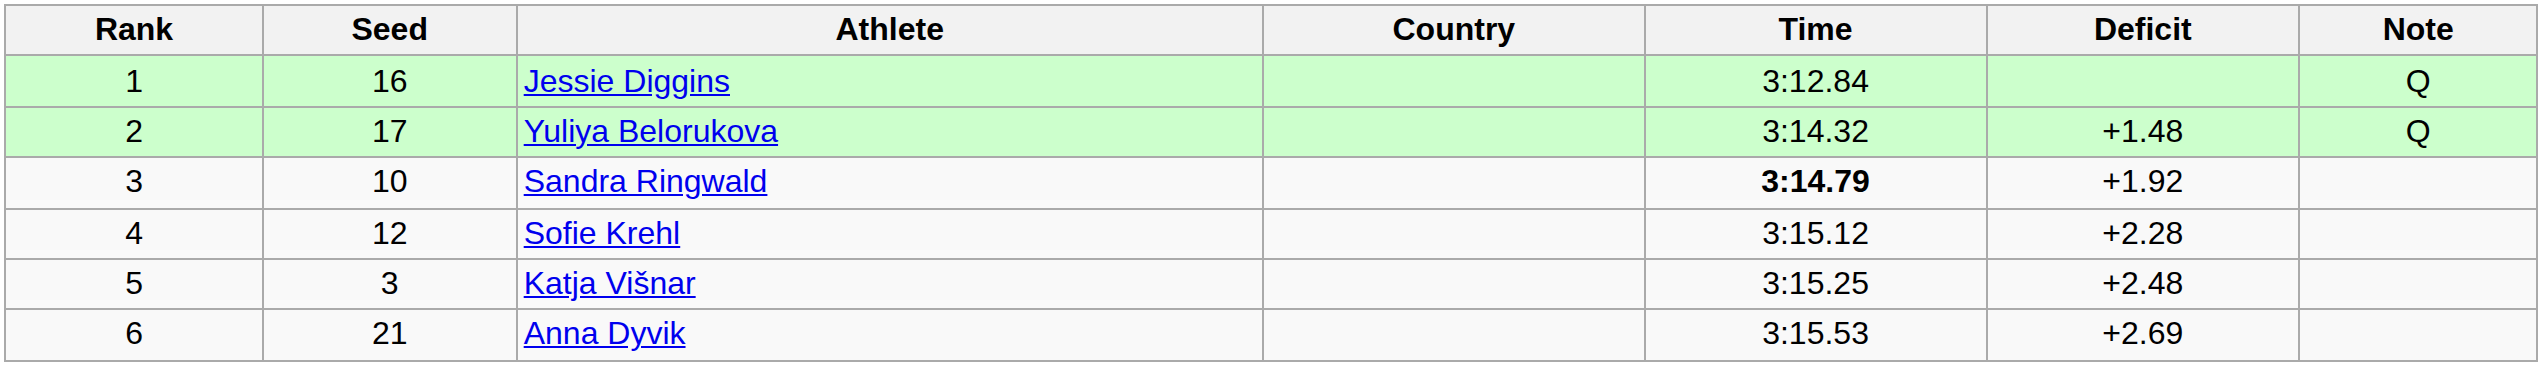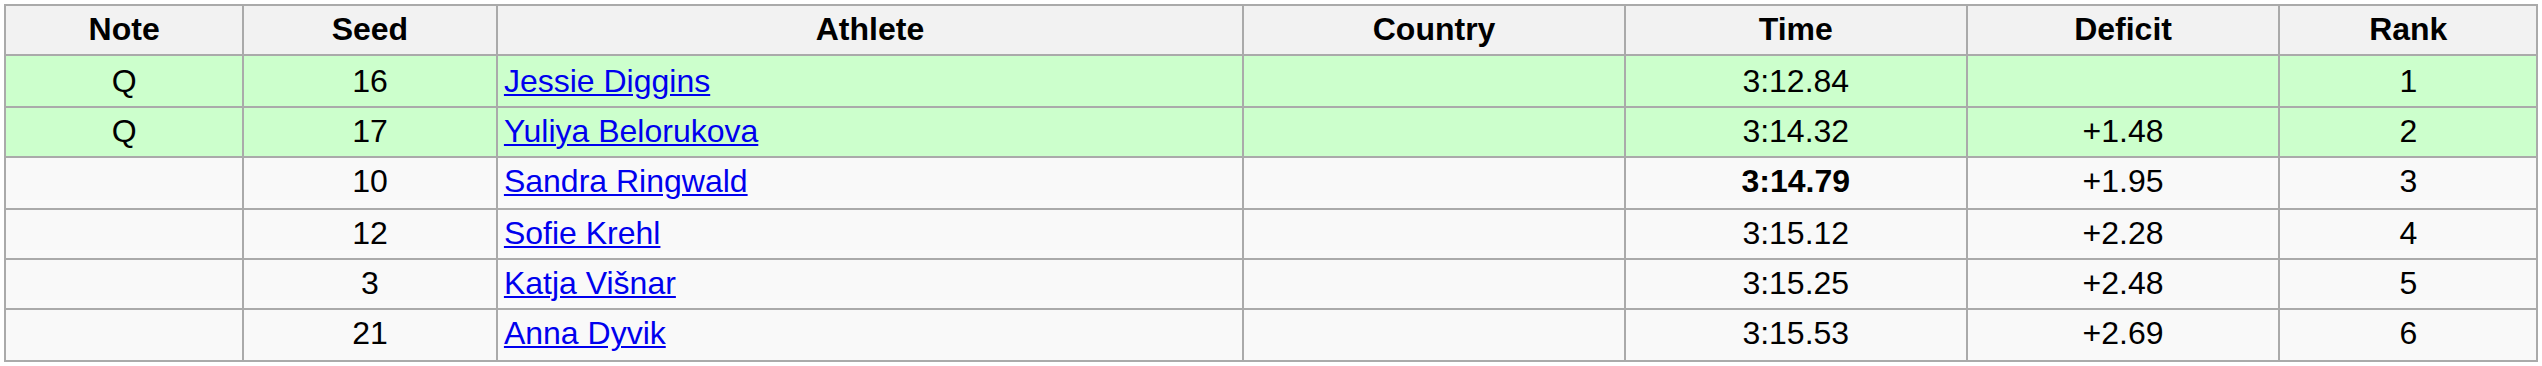columns swapped: Rank <-> Note
Sandra Ringwald | Deficit: +1.92 -> +1.95
